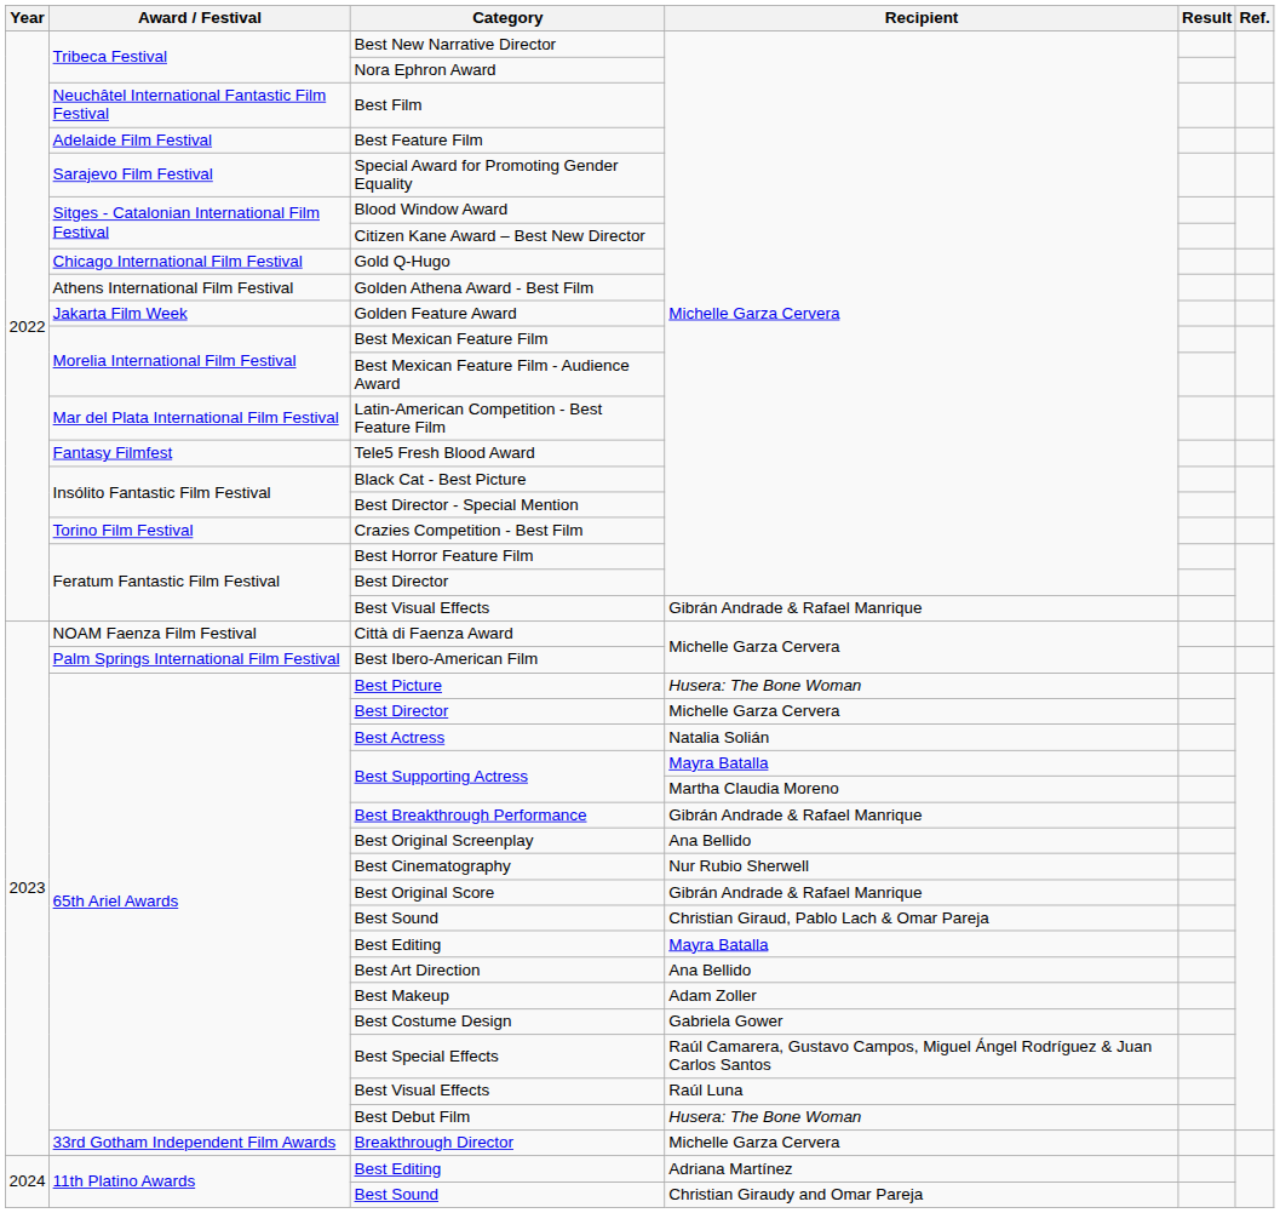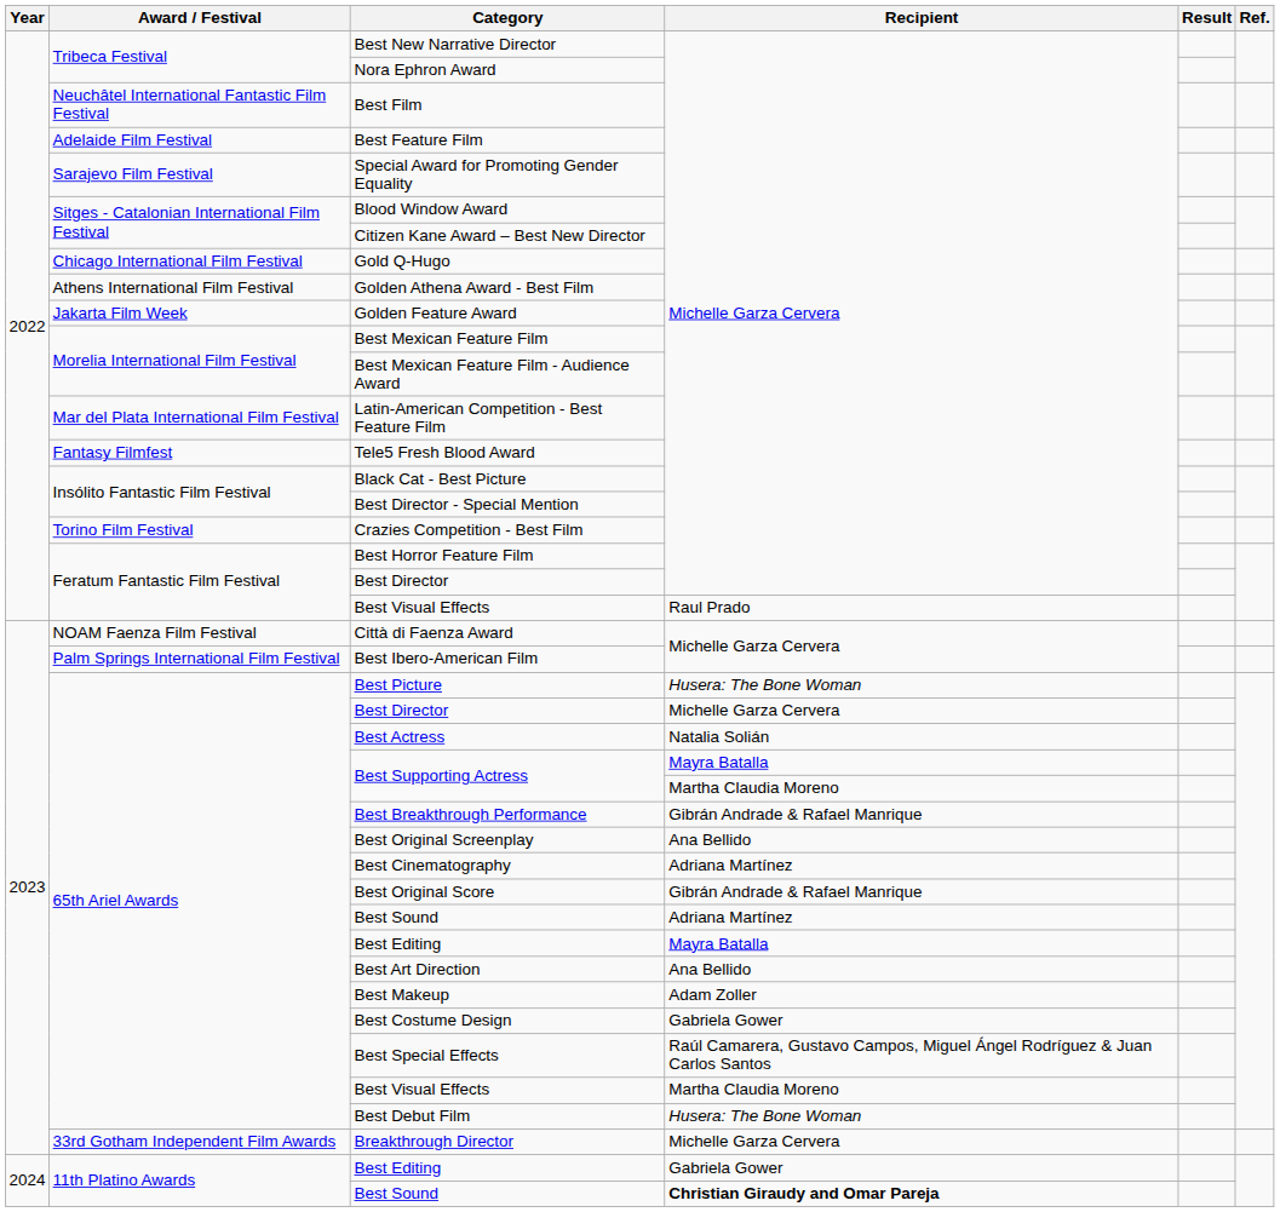Feratum Fantastic Film Festival / Best Visual Effects | Recipient: Gibrán Andrade & Rafael Manrique -> Raul Prado
Best Cinematography | Recipient: Nur Rubio Sherwell -> Adriana Martínez
65th Ariel Awards / Best Sound | Recipient: Christian Giraud, Pablo Lach & Omar Pareja -> Adriana Martínez
65th Ariel Awards / Best Visual Effects | Recipient: Raúl Luna -> Martha Claudia Moreno
11th Platino Awards / Best Editing | Recipient: Adriana Martínez -> Gabriela Gower
11th Platino Awards / Best Sound | Recipient: normal -> bold
